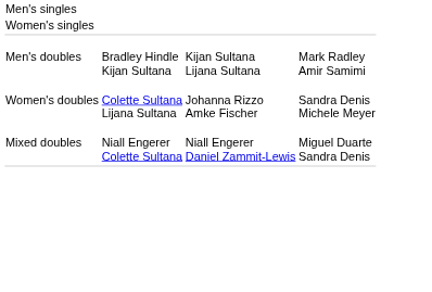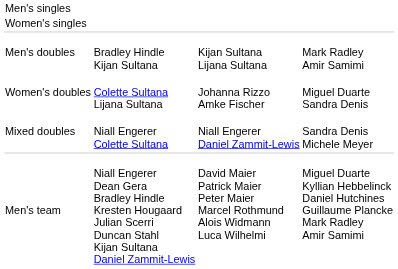Women's doubles | column 4: Sandra Denis Michele Meyer -> Miguel Duarte Sandra Denis
Mixed doubles | column 4: Miguel Duarte Sandra Denis -> Sandra Denis Michele Meyer
+ row: Men's team | Niall Engerer Dean Gera Bradley Hindle Kresten Hougaard Julian Scerri Duncan Stahl Kijan Sultana Daniel Zammit-Lewis | David Maier Patrick Maier Peter Maier Marcel Rothmund Alois Widmann Luca Wilhelmi | Miguel Duarte Kyllian Hebbelinck Daniel Hutchines Guillaume Plancke Mark Radley Amir Samimi
